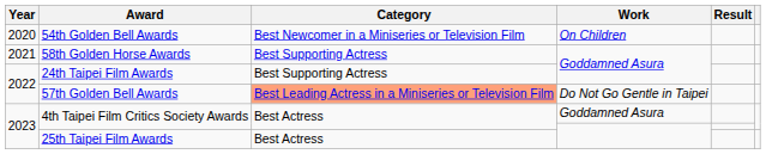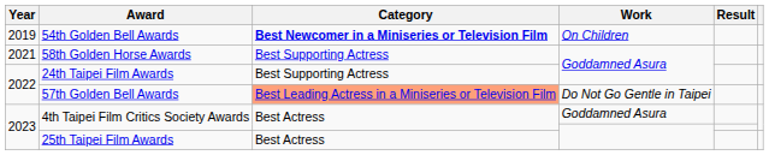54th Golden Bell Awards | Year: 2020 -> 2019
54th Golden Bell Awards | Category: normal -> bold
